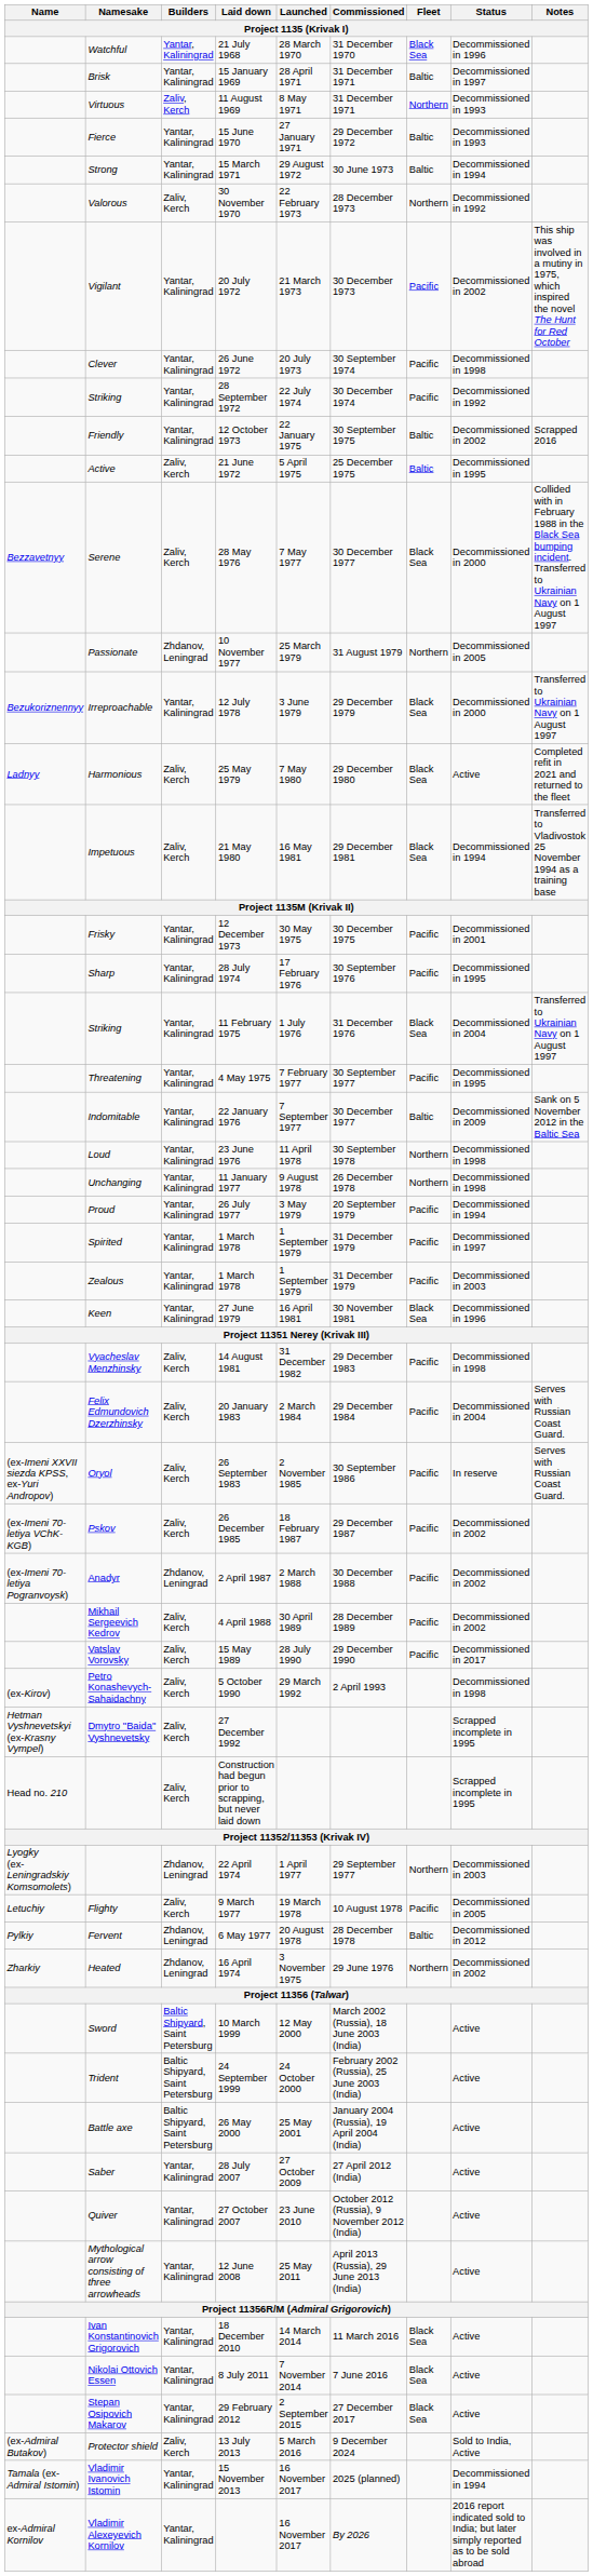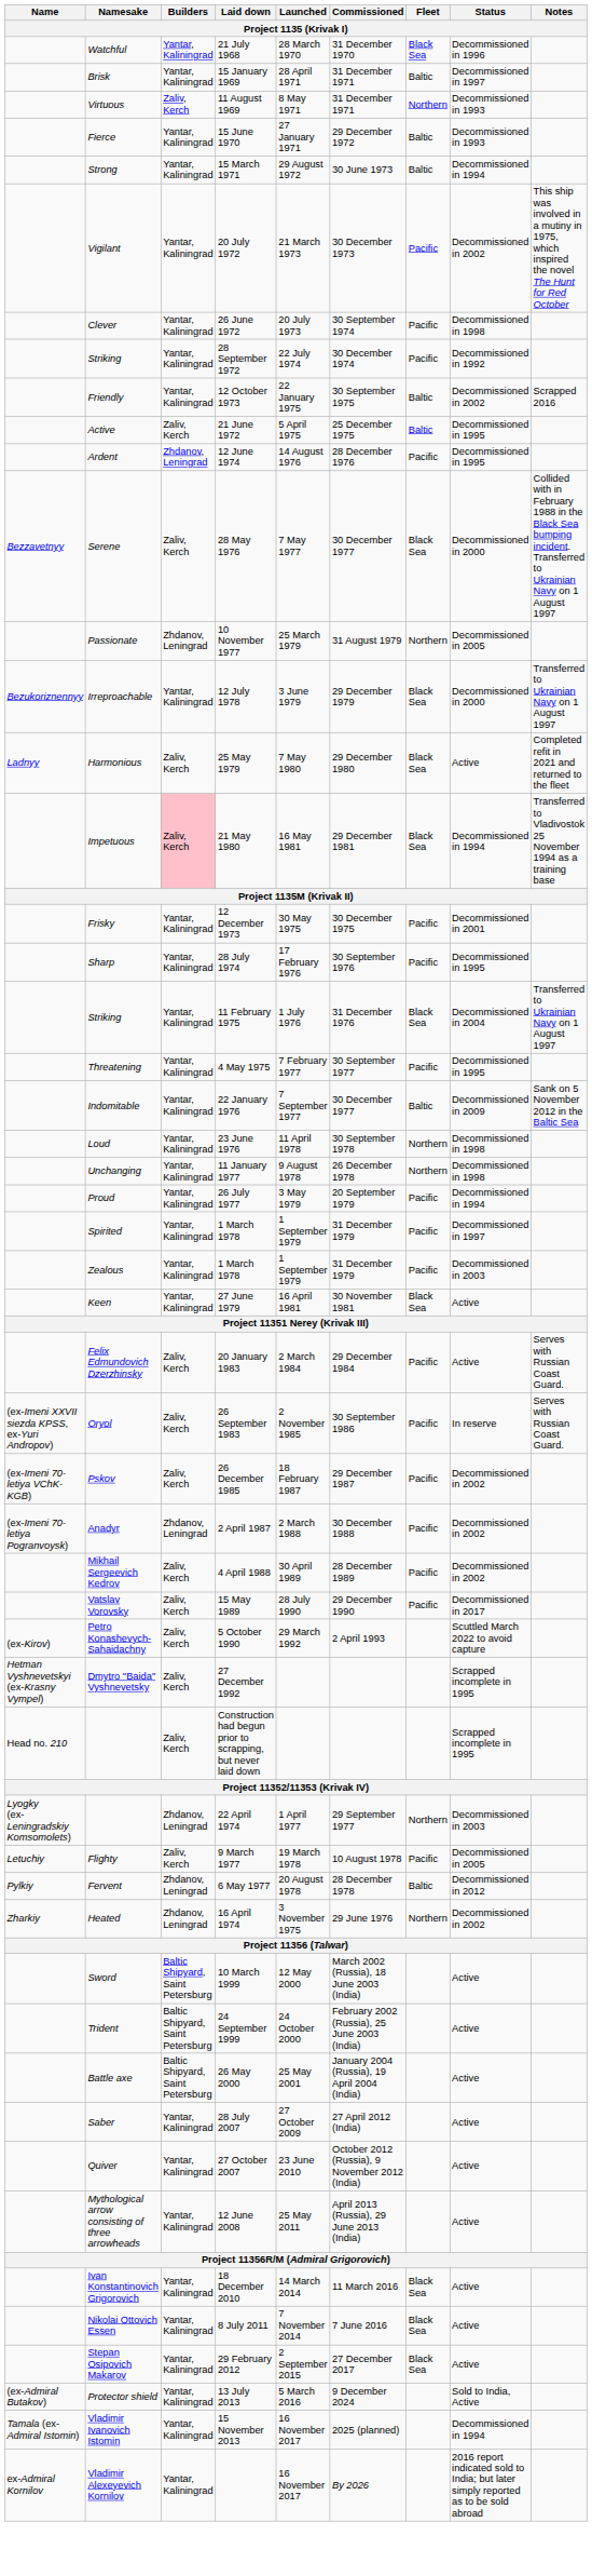- row: Valorous | Zaliv, Kerch | 30 November 1970 | 22 February 1973 | 28 December 1973 | Northern | Decommissioned in 1992
+ row: Ardent | Zhdanov, Leningrad | 12 June 1974 | 14 August 1976 | 28 December 1976 | Pacific | Decommissioned in 1995
21 May 1980 | Builders: no background -> pink background
27 June 1979 | Status: Decommissioned in 1996 -> Active
- row: Vyacheslav Menzhinsky | Zaliv, Kerch | 14 August 1981 | 31 December 1982 | 29 December 1983 | Pacific | Decommissioned in 1998
20 January 1983 | Status: Decommissioned in 2004 -> Active
5 October 1990 | Status: Decommissioned in 1998 -> Scuttled March 2022 to avoid capture
13 July 2013 | Builders: Zaliv, Kerch -> Yantar, Kaliningrad
